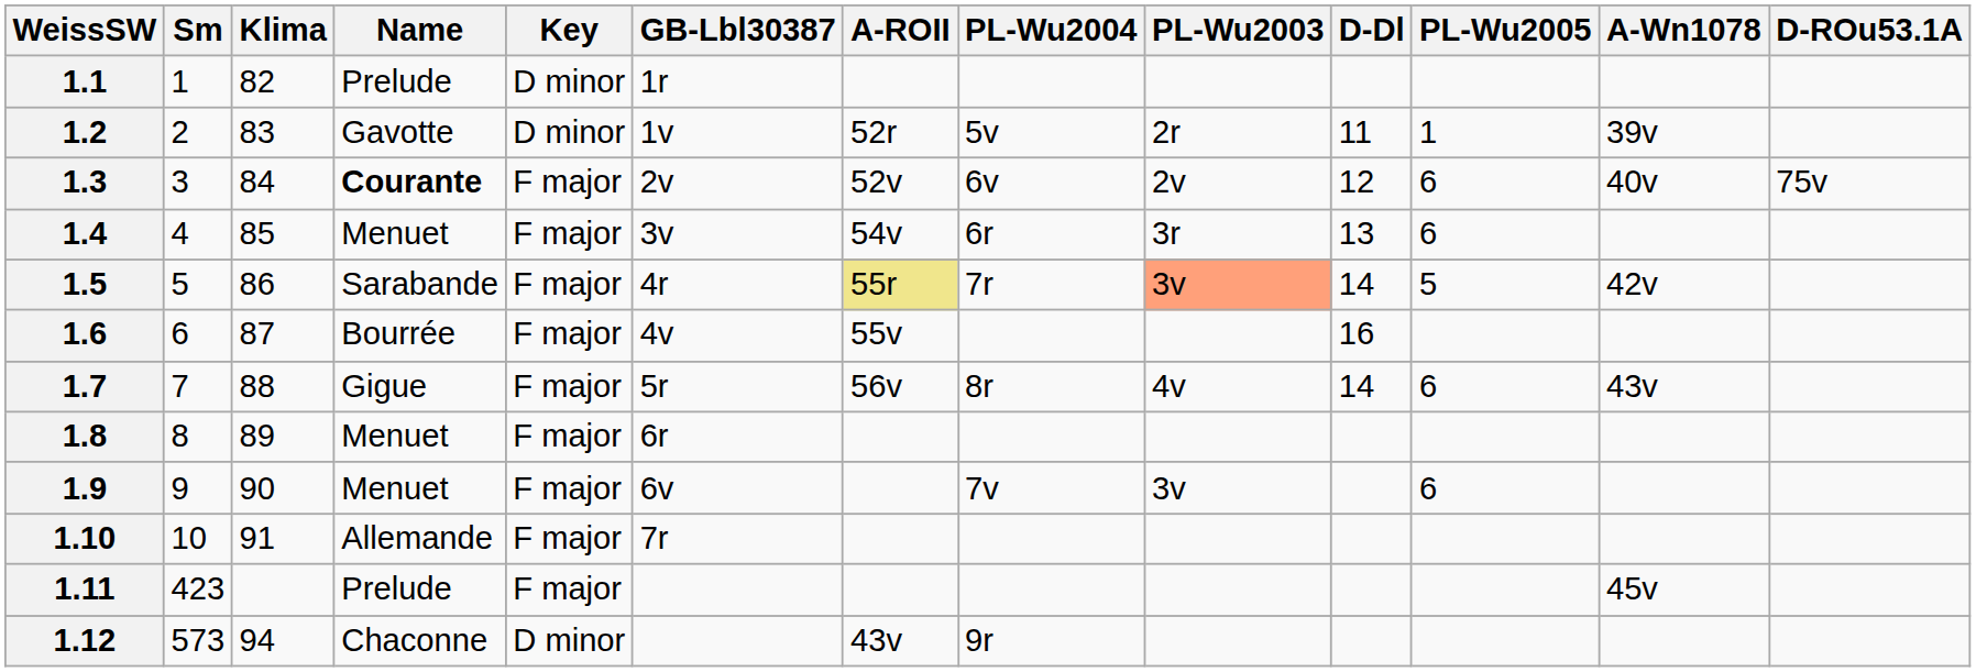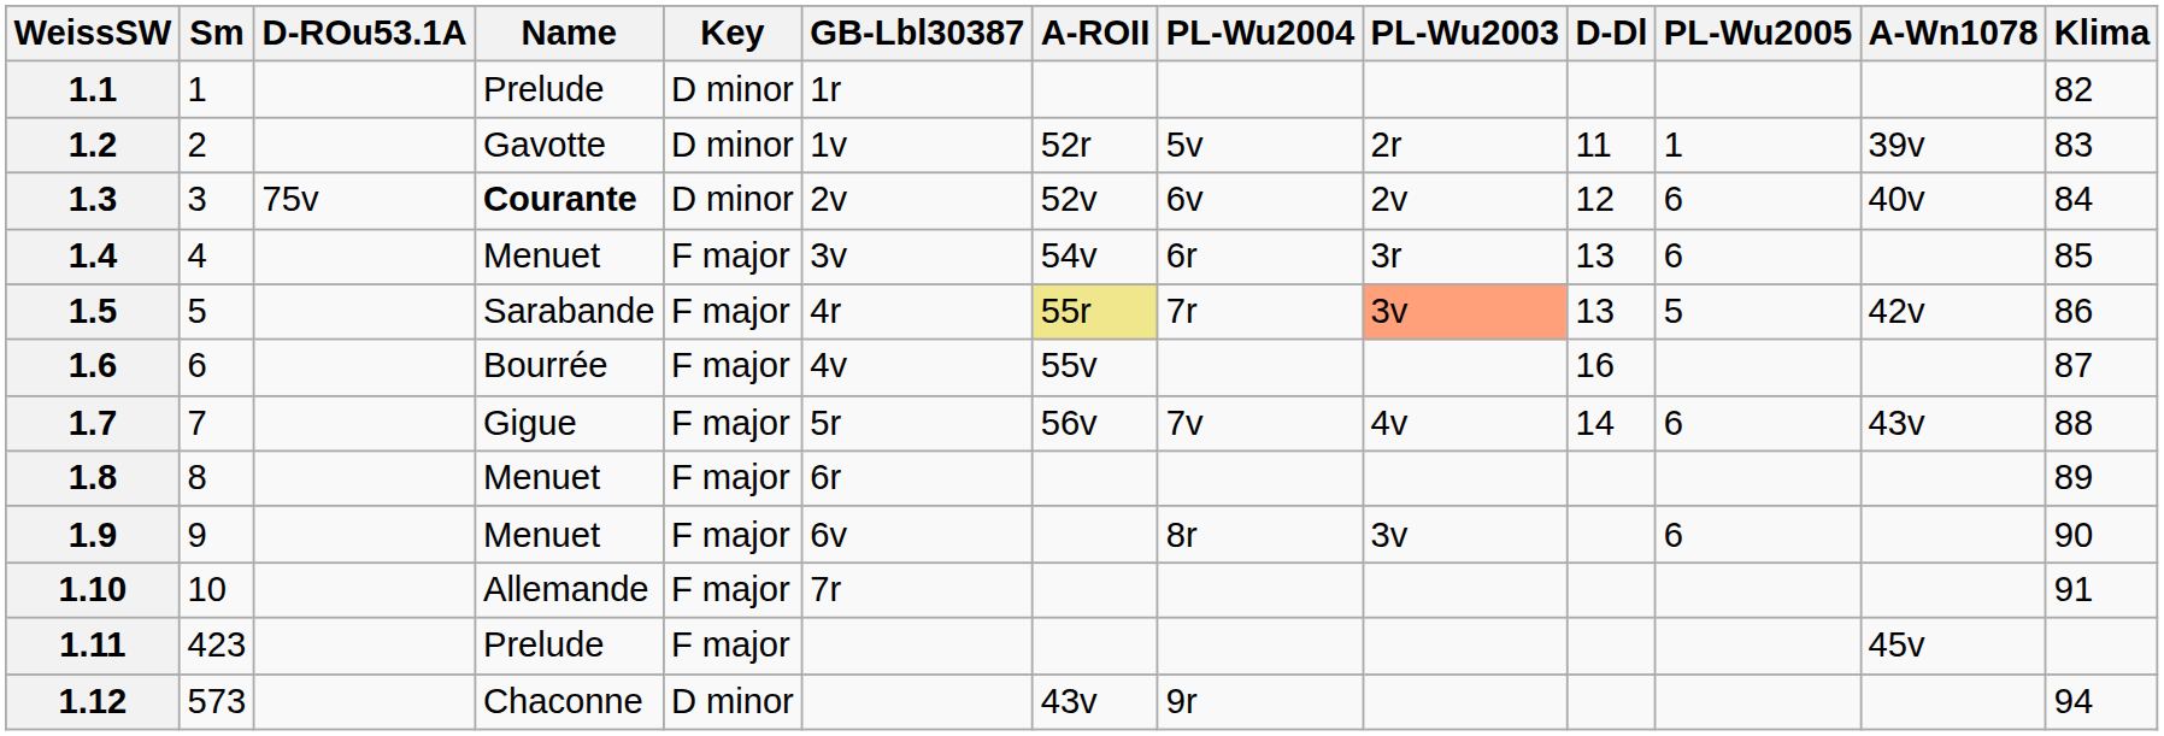columns swapped: Klima <-> D-ROu53.1A
1.3 | Key: F major -> D minor
1.5 | D-Dl: 14 -> 13
1.7 | PL-Wu2004: 8r -> 7v
1.9 | PL-Wu2004: 7v -> 8r
